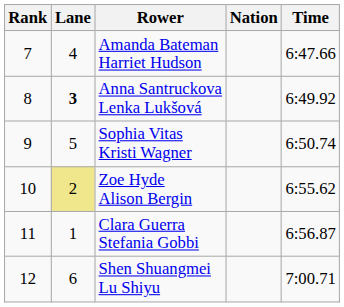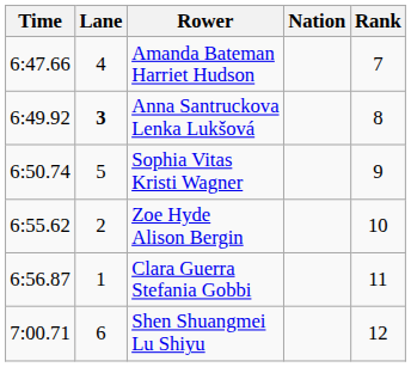columns swapped: Rank <-> Time
Zoe Hyde Alison Bergin | Lane: khaki background -> no background
